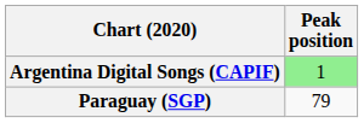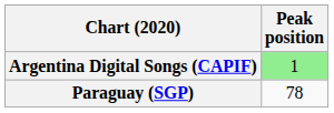Paraguay (SGP) | Peak position: 79 -> 78
